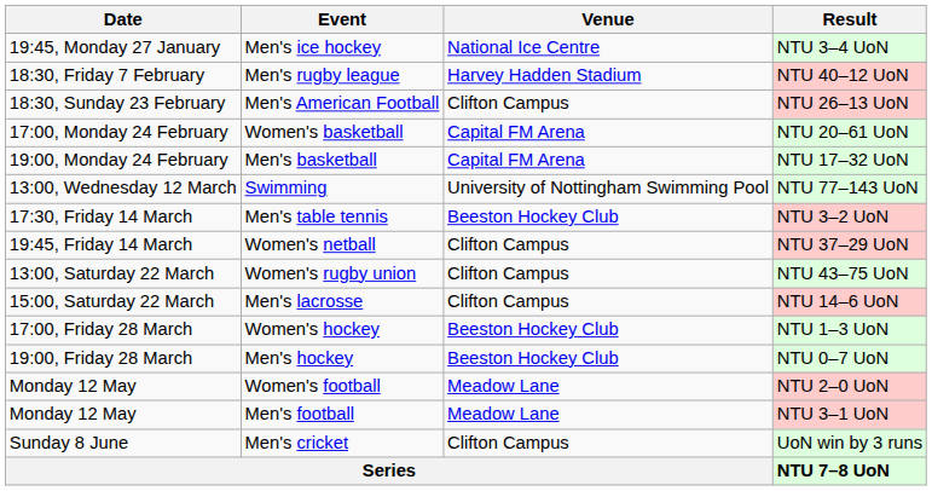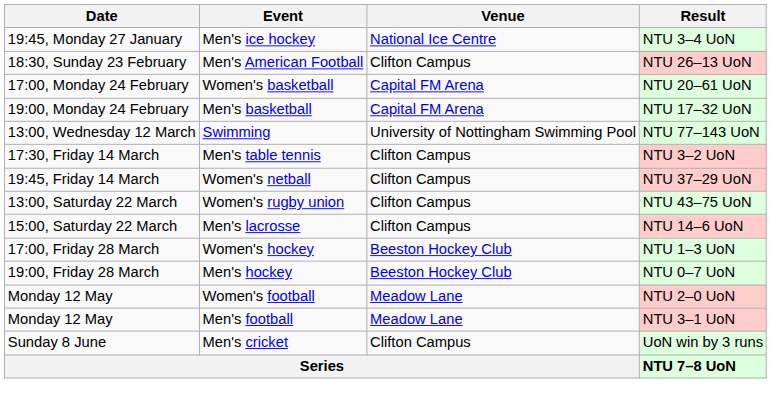- row: 18:30, Friday 7 February | Men's rugby league | Harvey Hadden Stadium | NTU 40–12 UoN
Men's table tennis | Venue: Beeston Hockey Club -> Clifton Campus
